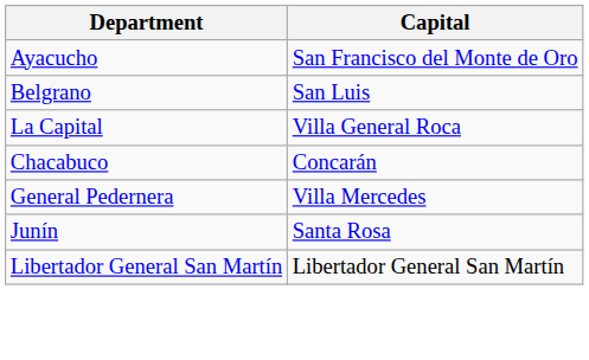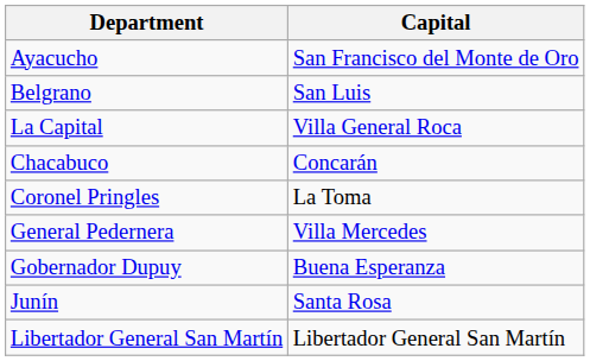+ row: Coronel Pringles | La Toma
+ row: Gobernador Dupuy | Buena Esperanza
